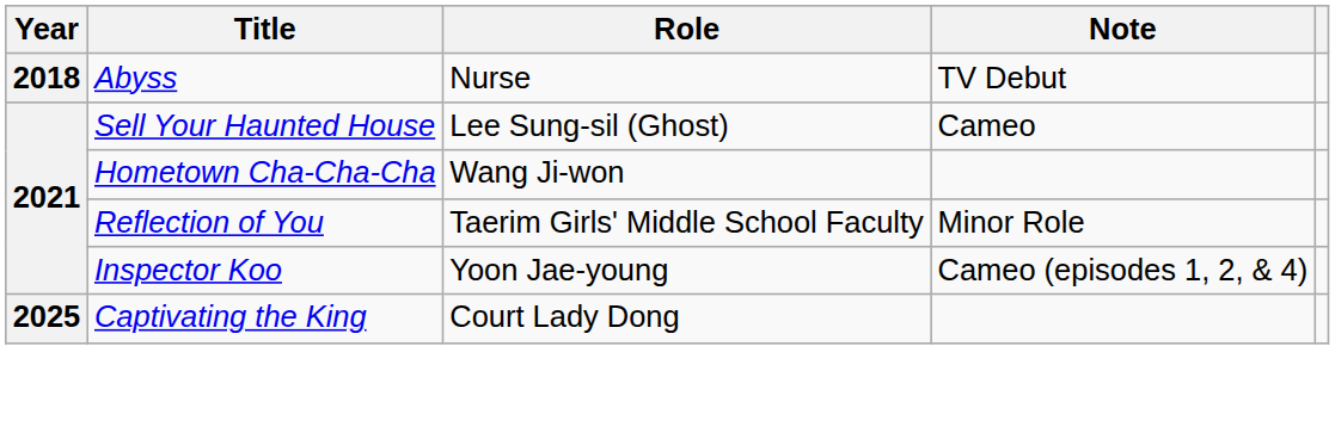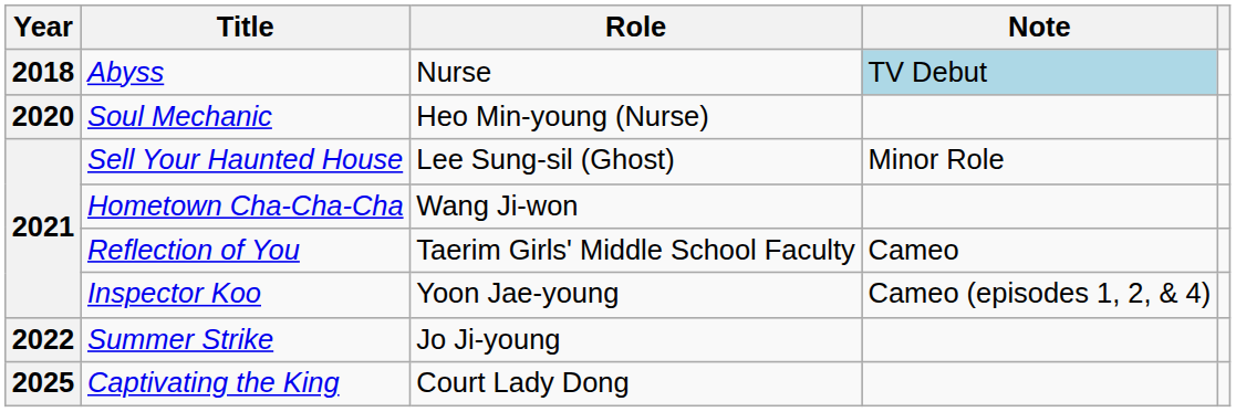Abyss | Note: no background -> lightblue background
+ row: 2020 | Soul Mechanic | Heo Min-young (Nurse)
Sell Your Haunted House | Note: Cameo -> Minor Role
Reflection of You | Note: Minor Role -> Cameo
+ row: 2022 | Summer Strike | Jo Ji-young
